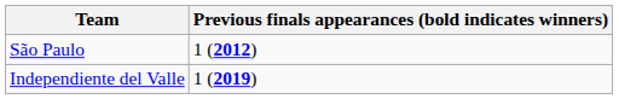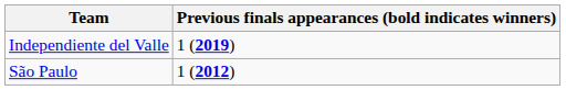rows swapped: São Paulo <-> Independiente del Valle
